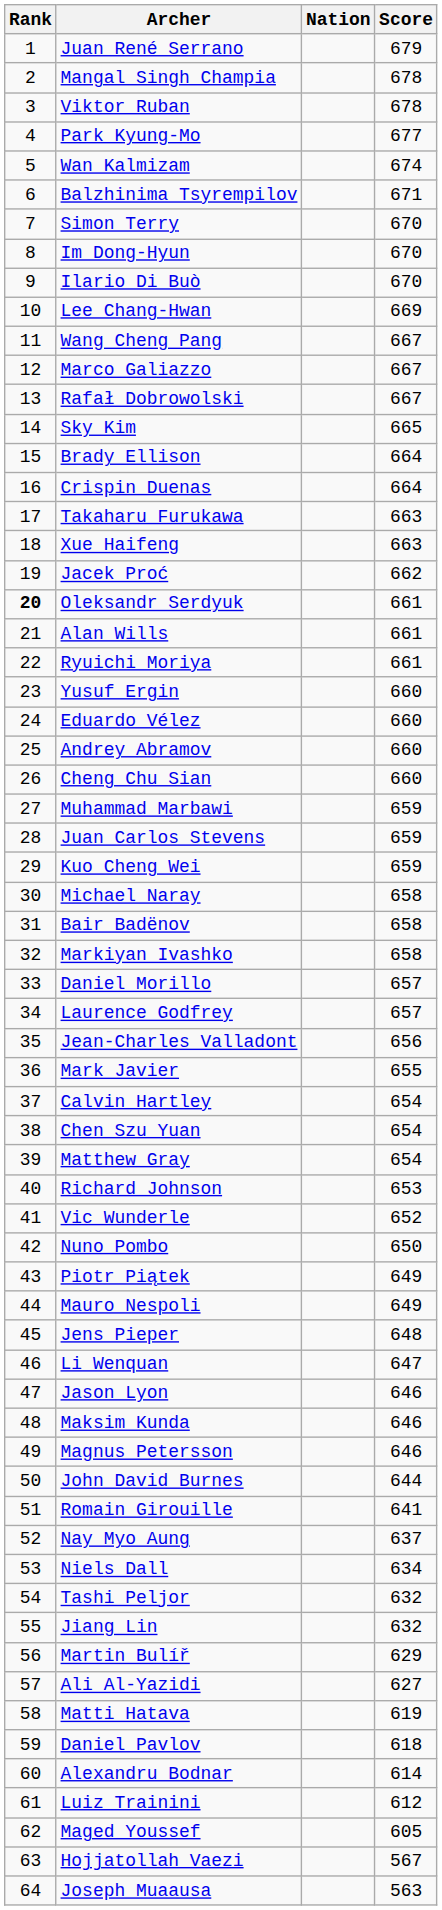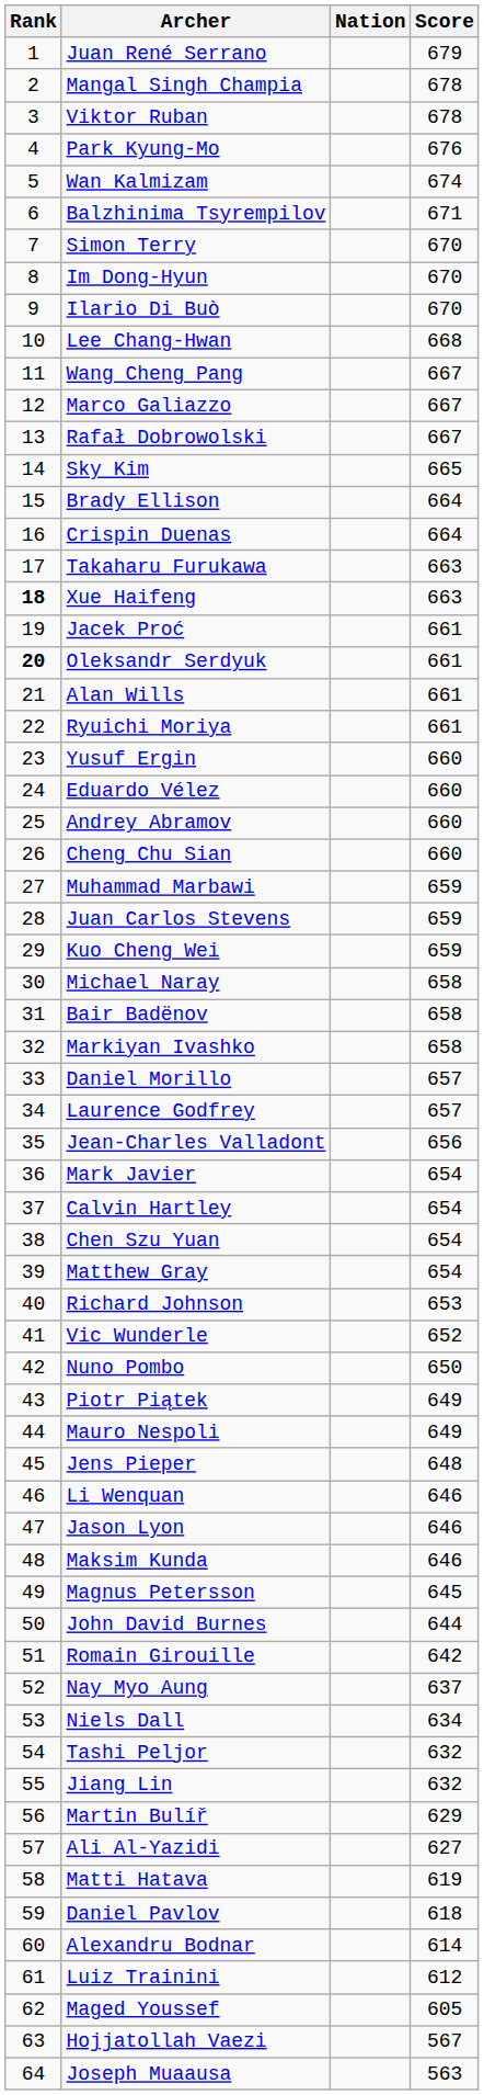Park Kyung-Mo | Score: 677 -> 676
Lee Chang-Hwan | Score: 669 -> 668
Xue Haifeng | Rank: normal -> bold
Jacek Proć | Score: 662 -> 661
Mark Javier | Score: 655 -> 654
Li Wenquan | Score: 647 -> 646
Magnus Petersson | Score: 646 -> 645
Romain Girouille | Score: 641 -> 642
